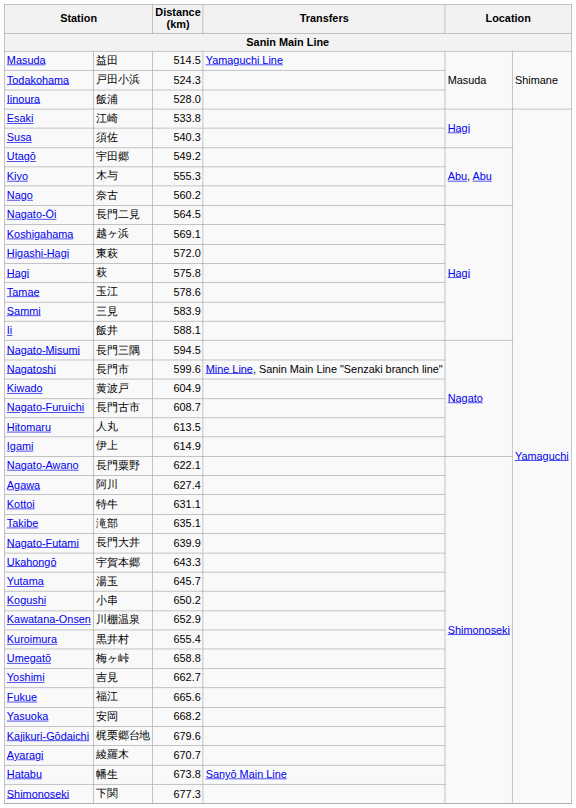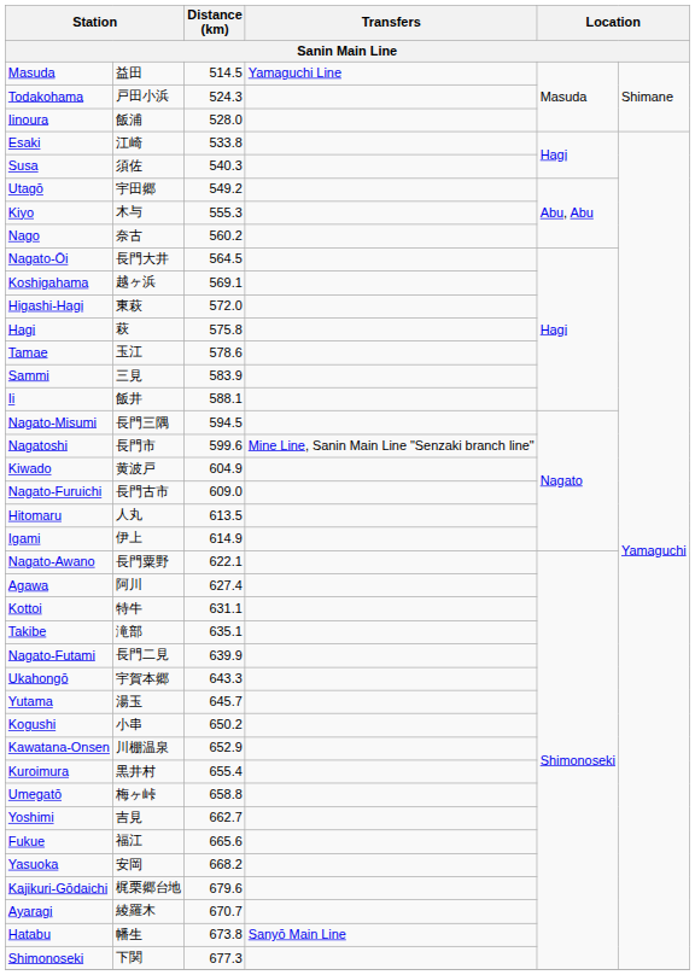Nagato-Ōi | column 2: 長門二見 -> 長門大井
Nagato-Furuichi | Distance (km): 608.7 -> 609.0
Nagato-Futami | column 2: 長門大井 -> 長門二見
